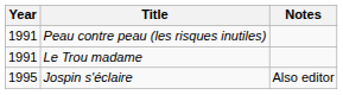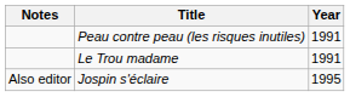columns swapped: Year <-> Notes
